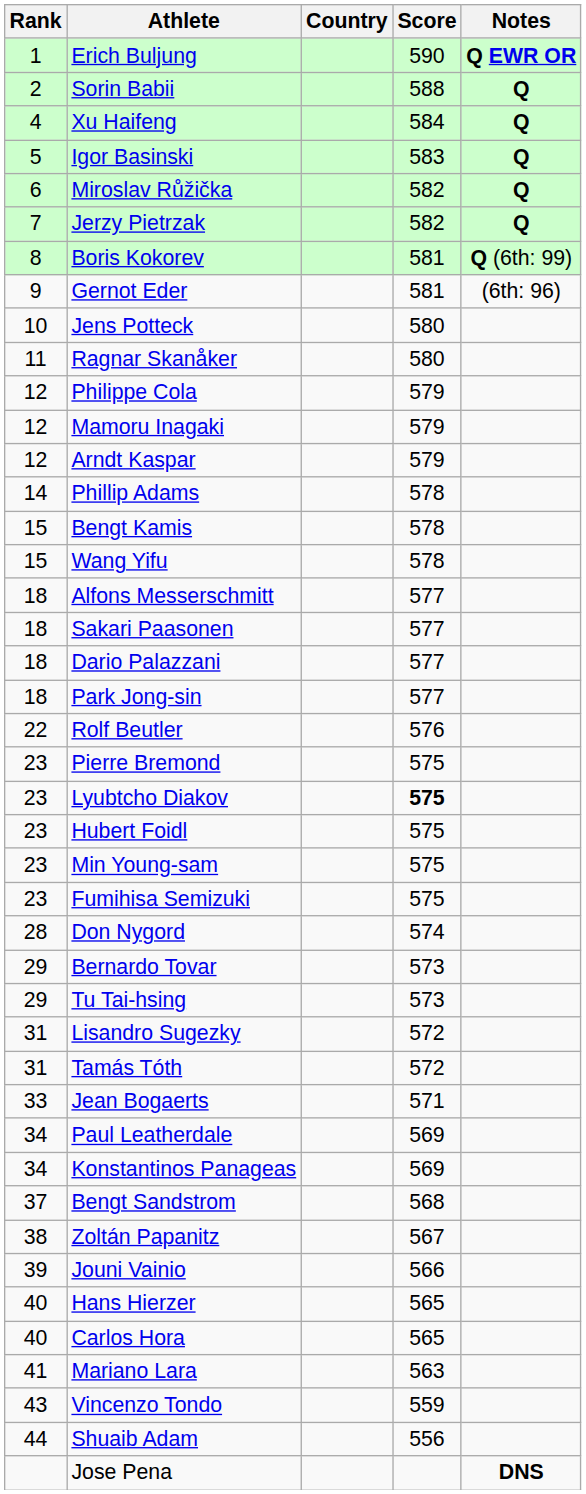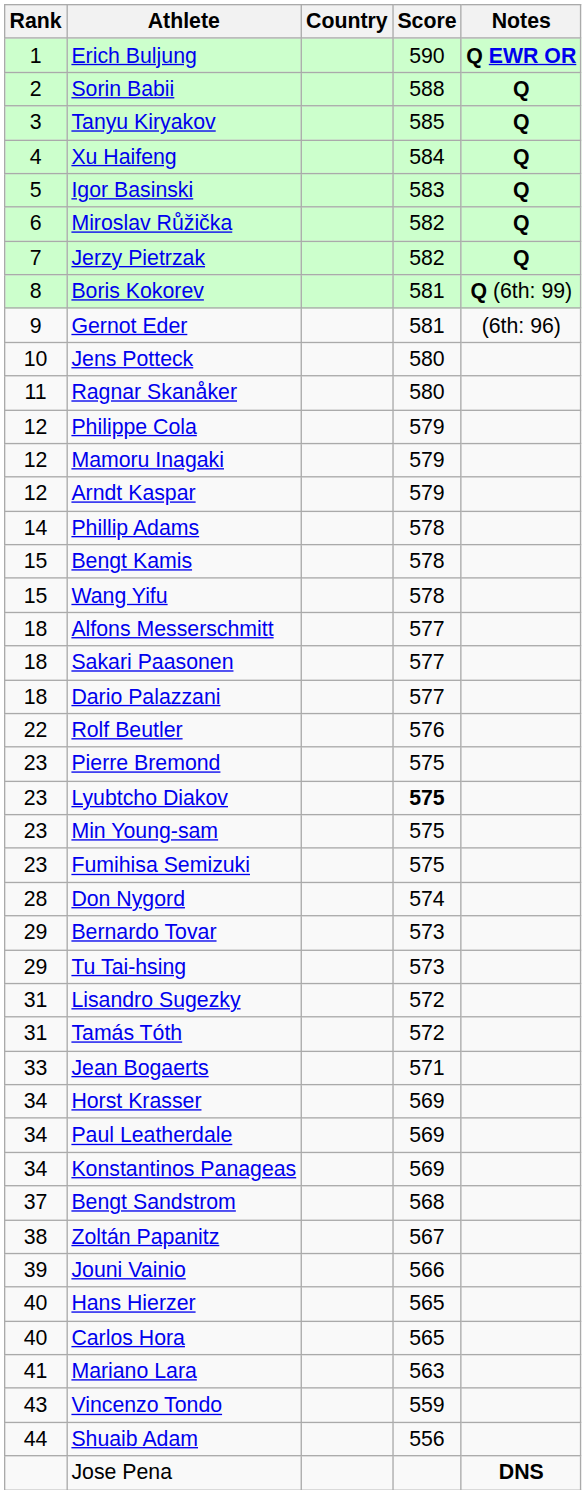+ row: 3 | Tanyu Kiryakov | 585 | Q
- row: 18 | Park Jong-sin | 577
- row: 23 | Hubert Foidl | 575
+ row: 34 | Horst Krasser | 569
